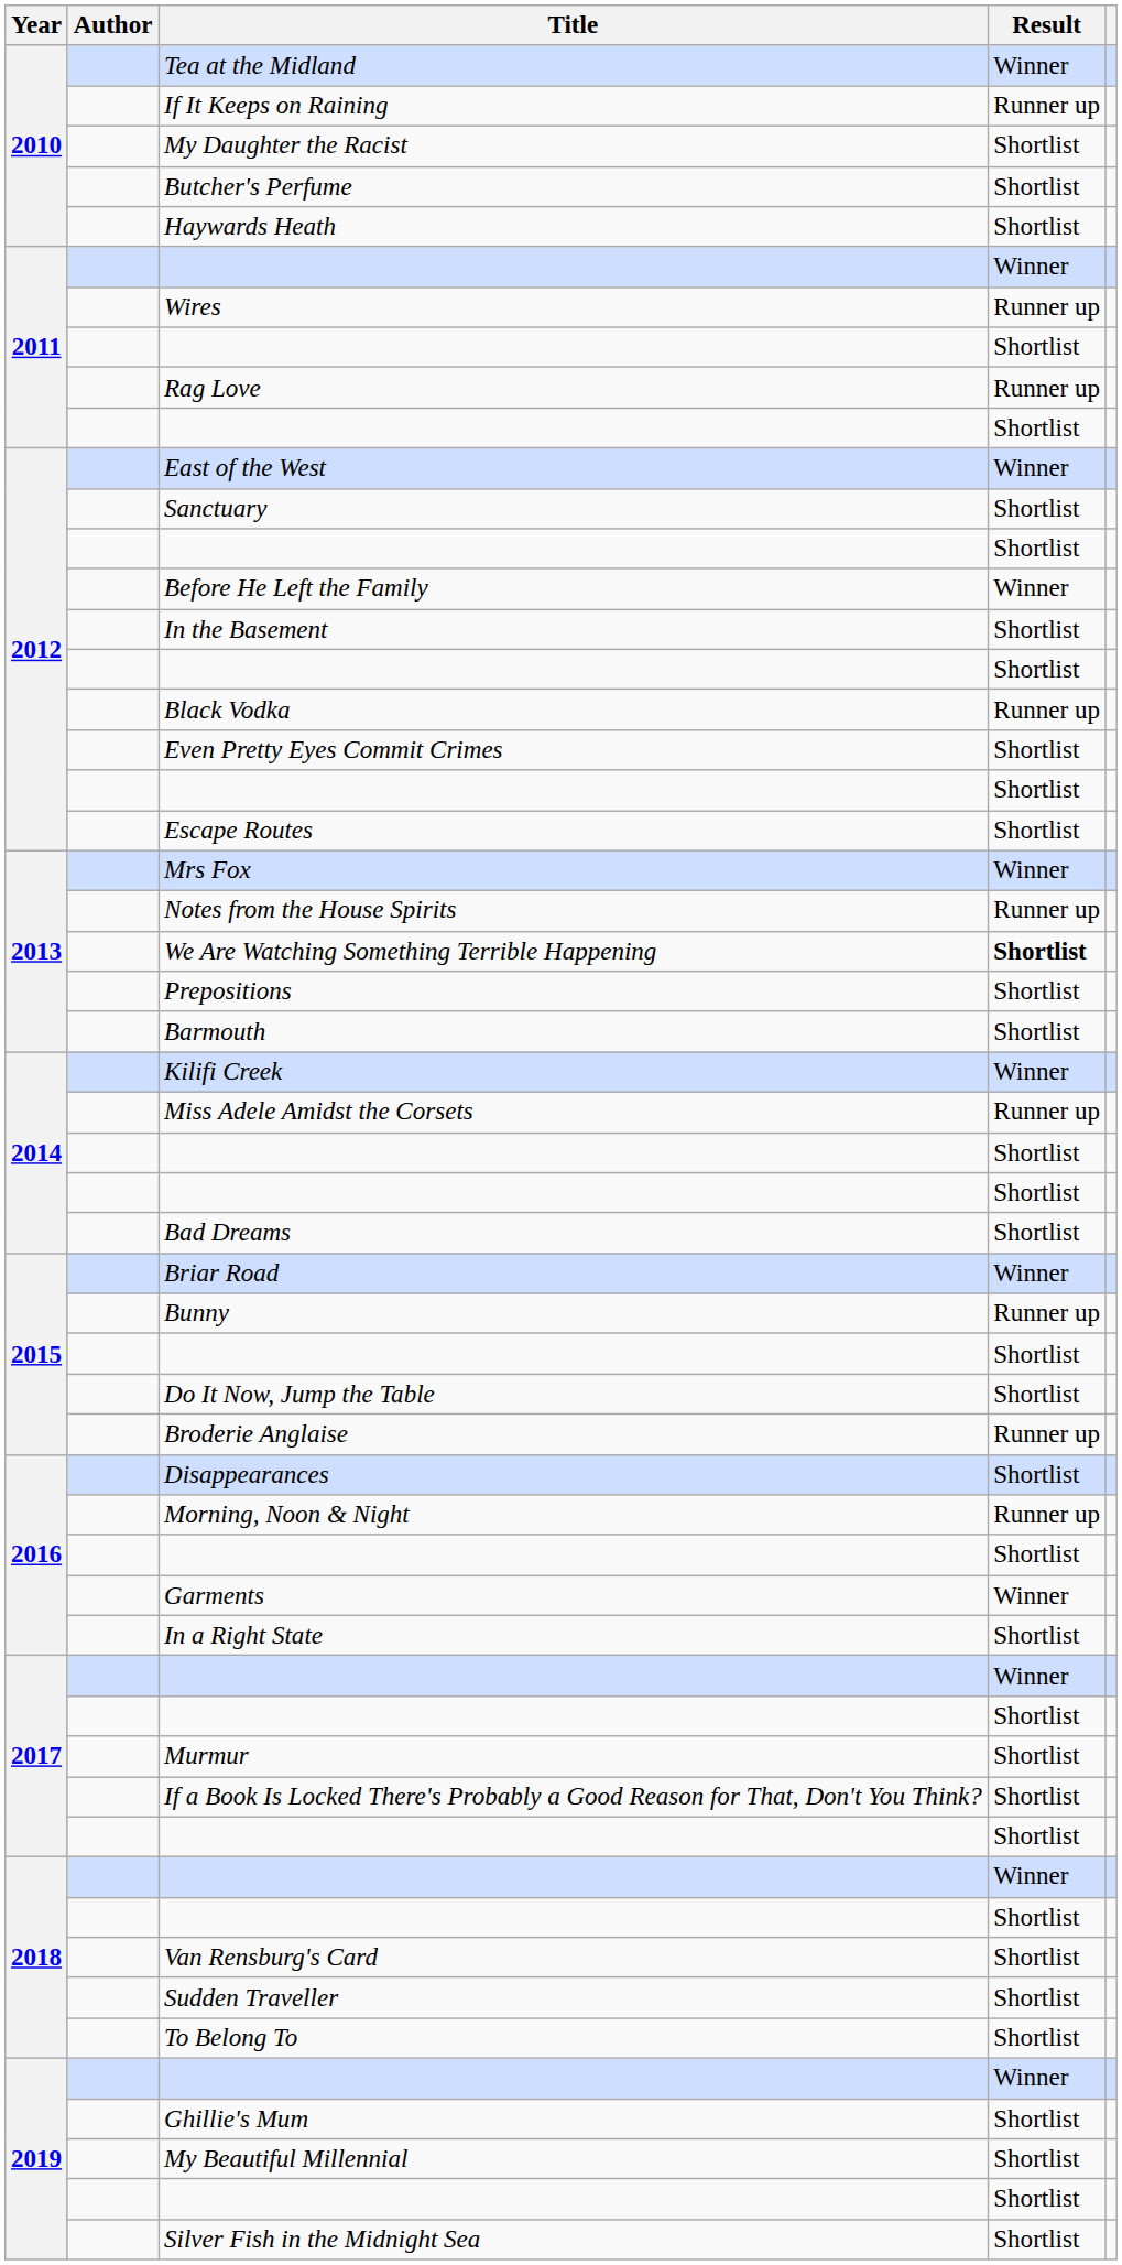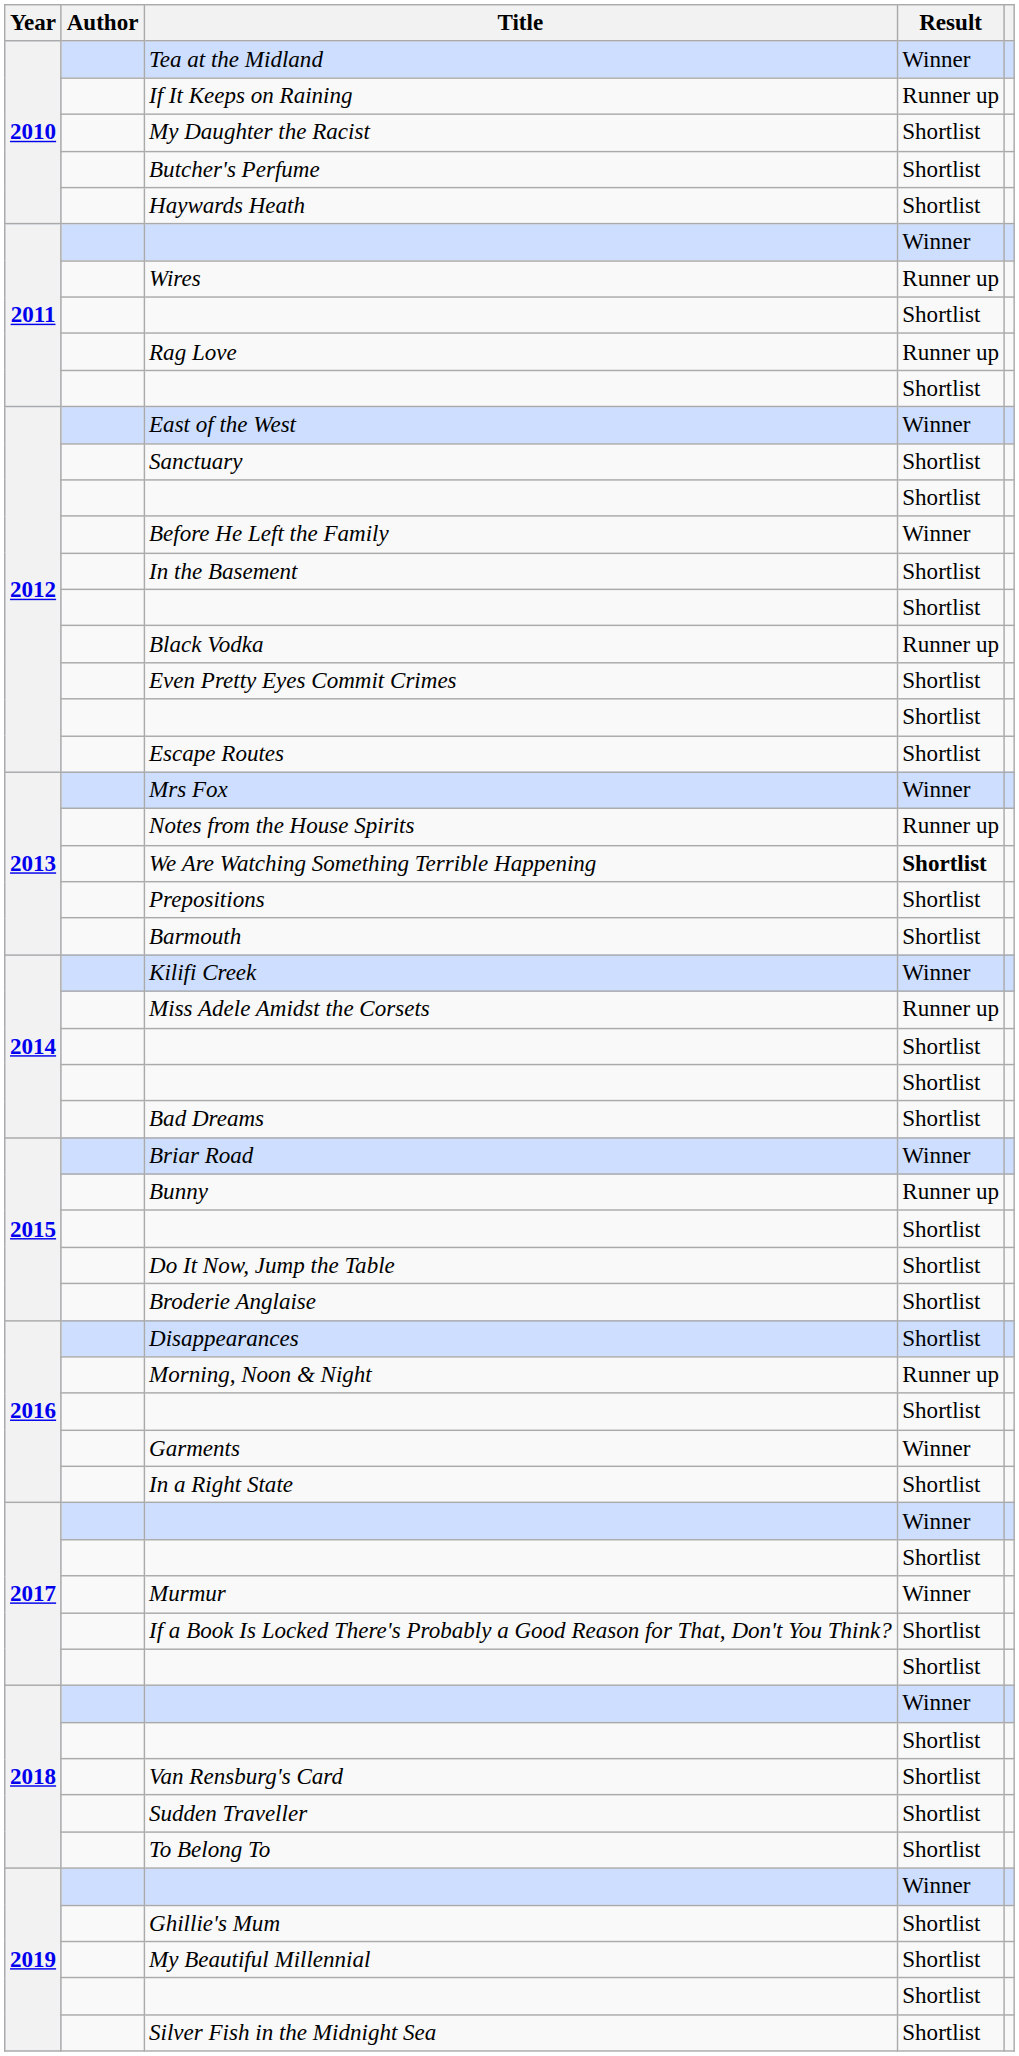Broderie Anglaise | Result: Runner up -> Shortlist
Murmur | Result: Shortlist -> Winner
